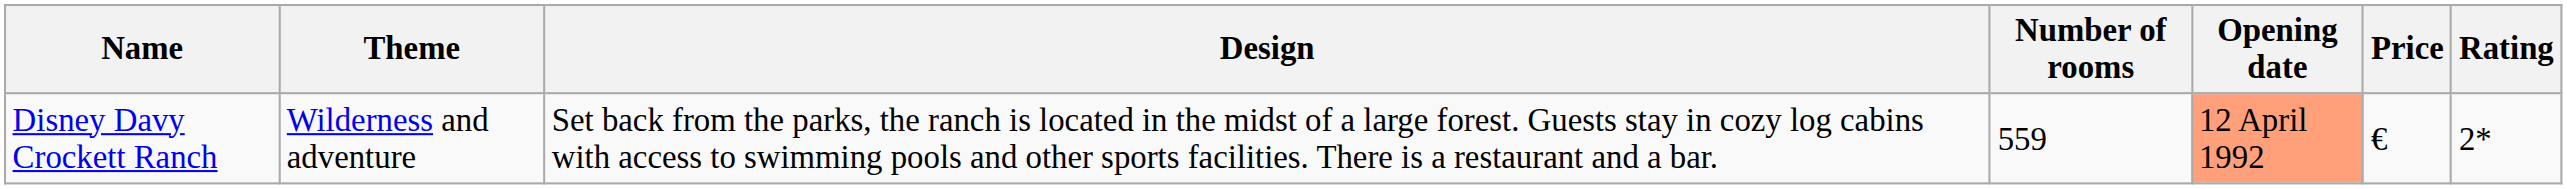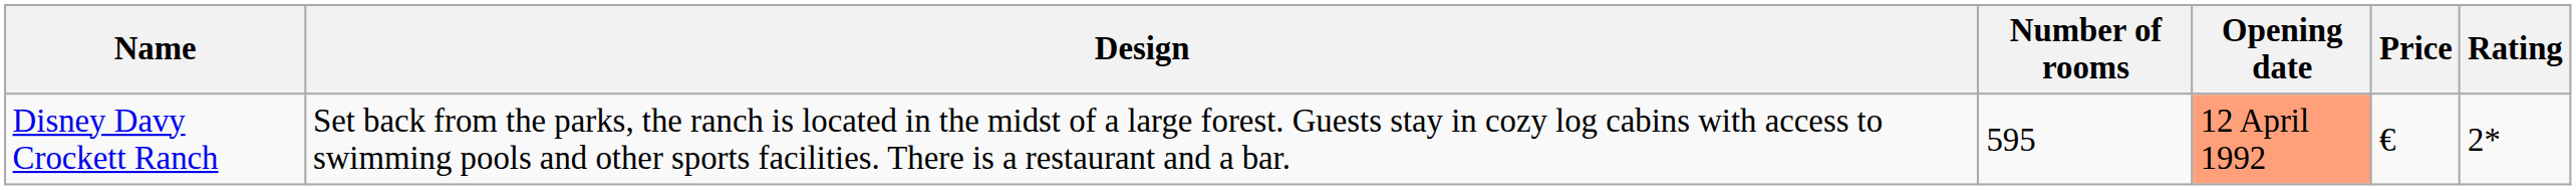- column: Theme | Wilderness and adventure
Disney Davy Crockett Ranch | Number of rooms: 559 -> 595
